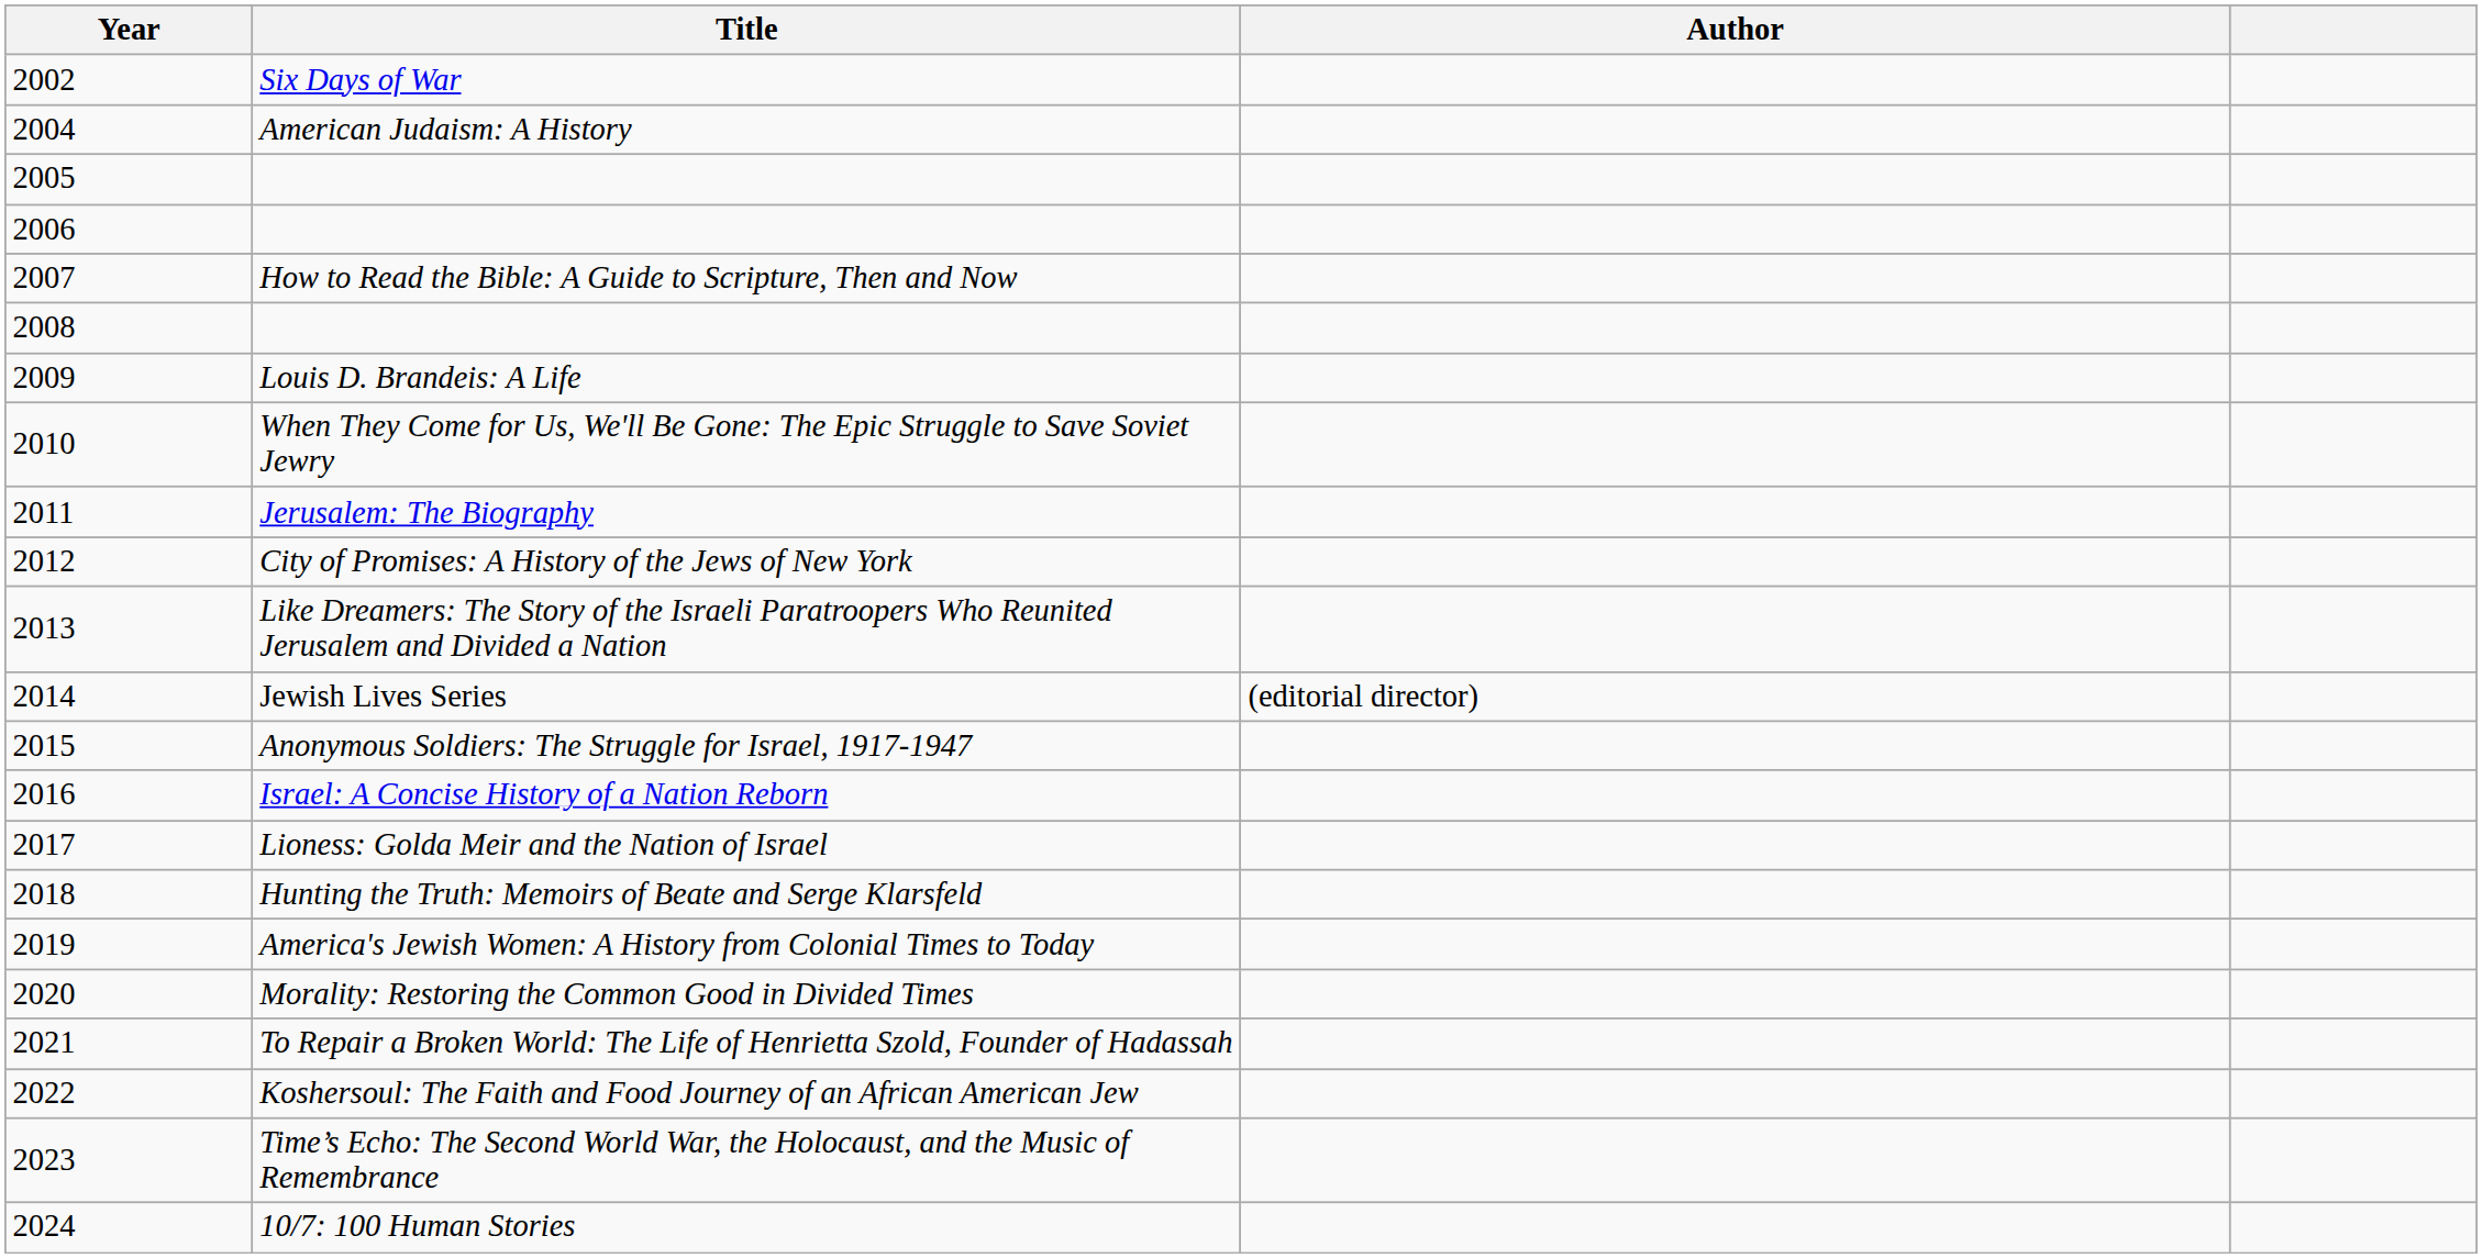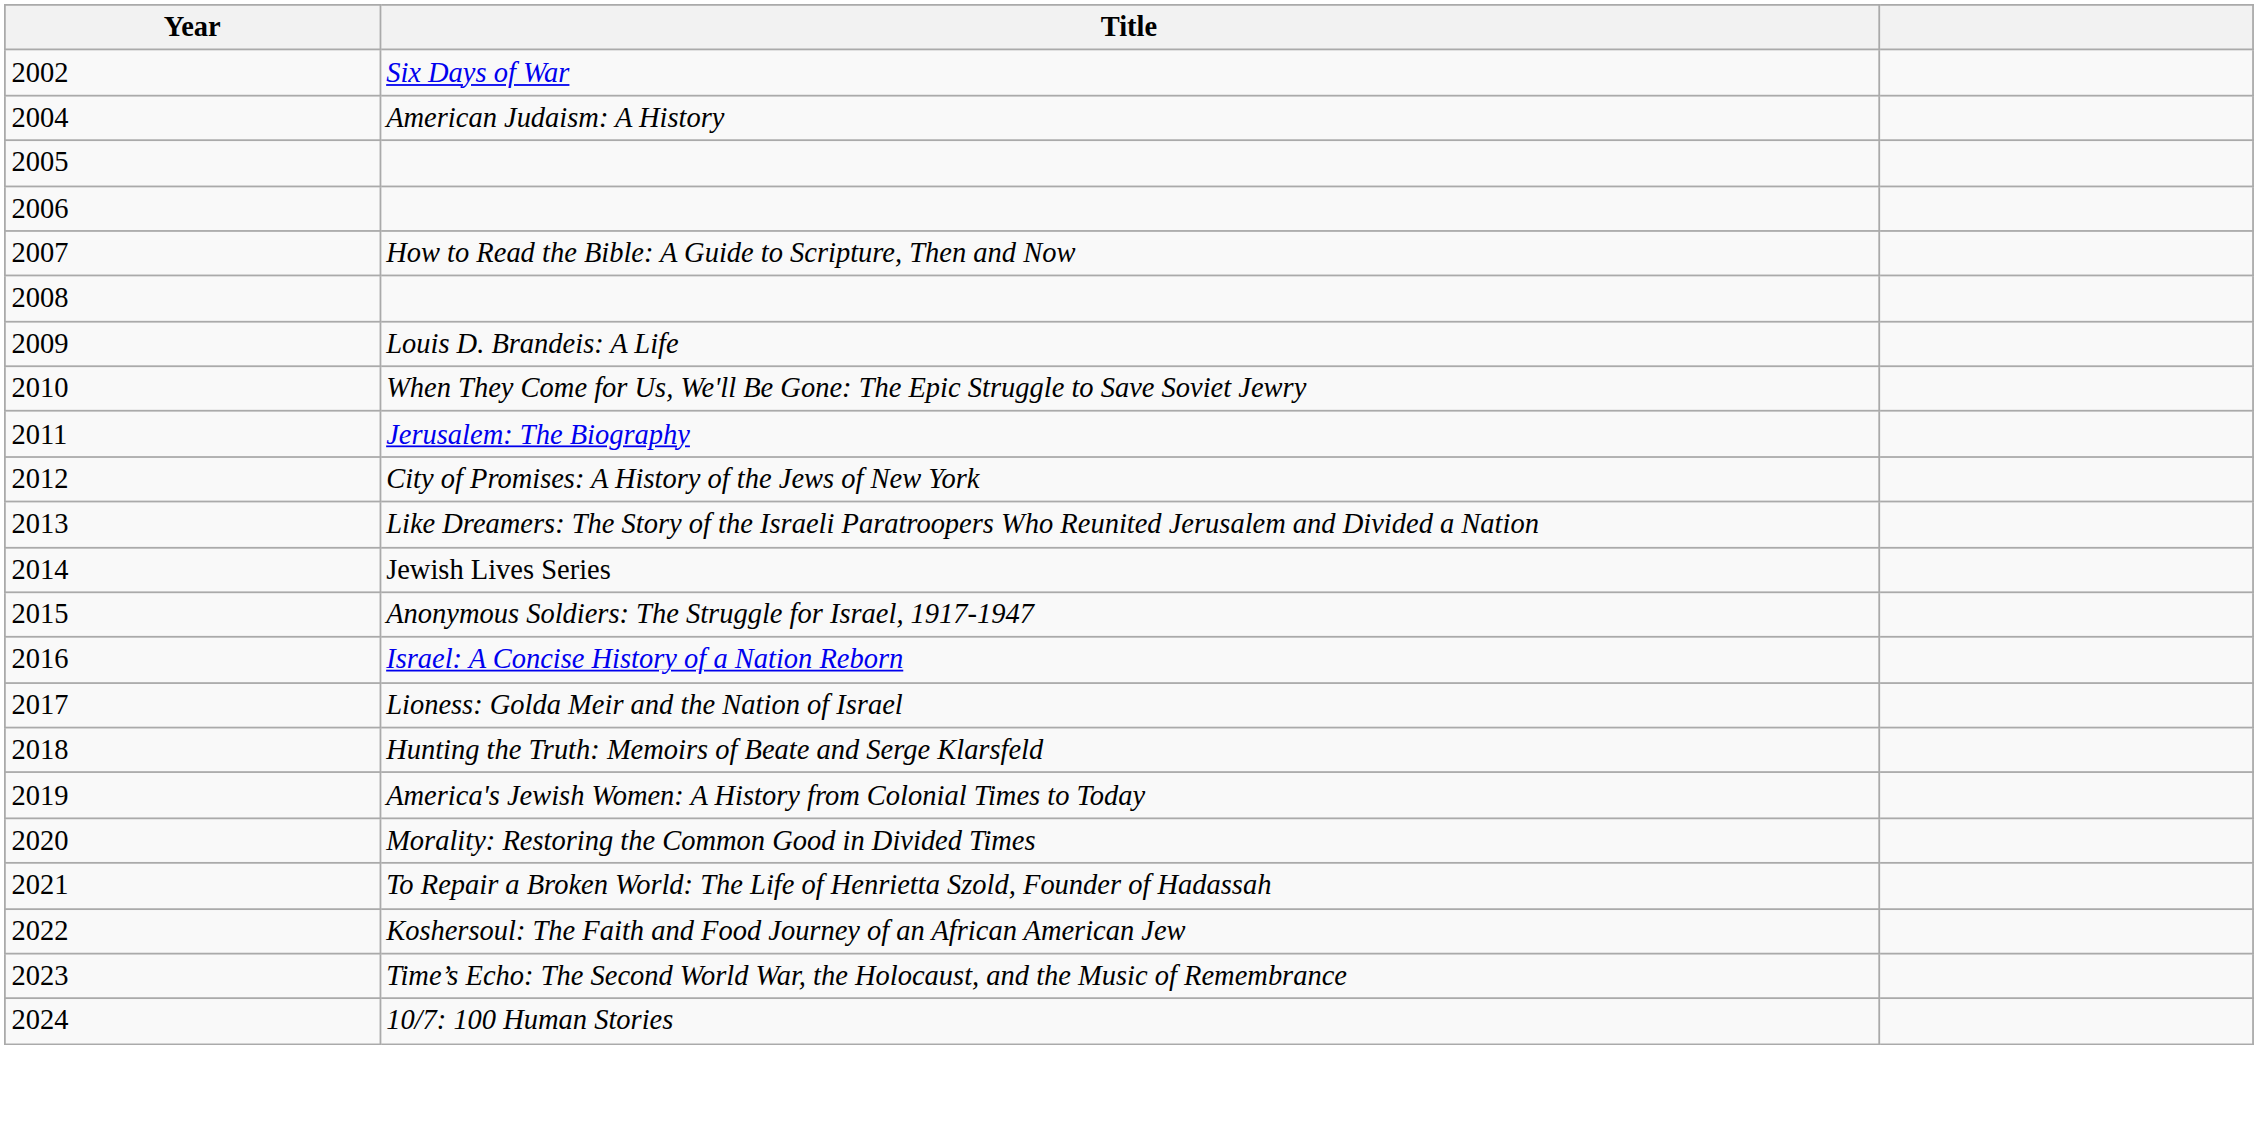- column: Author | (editorial director)
